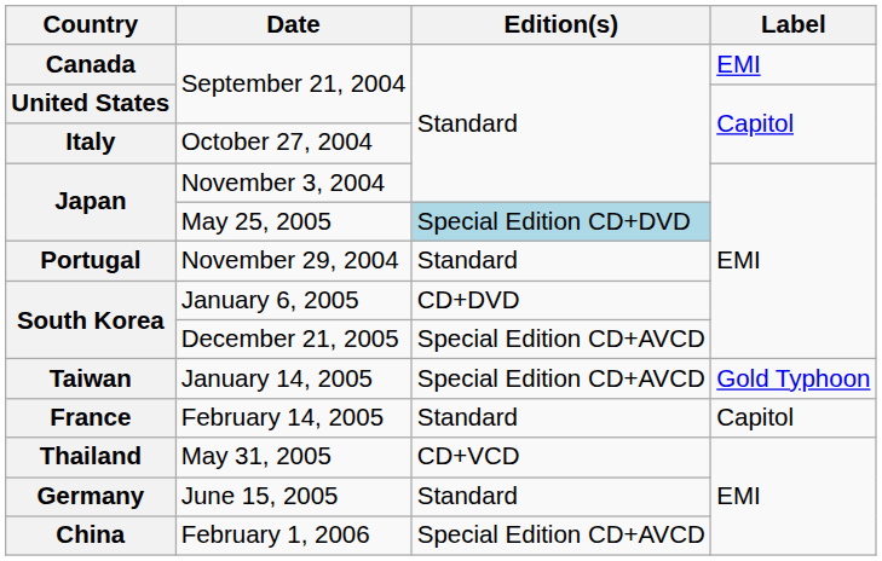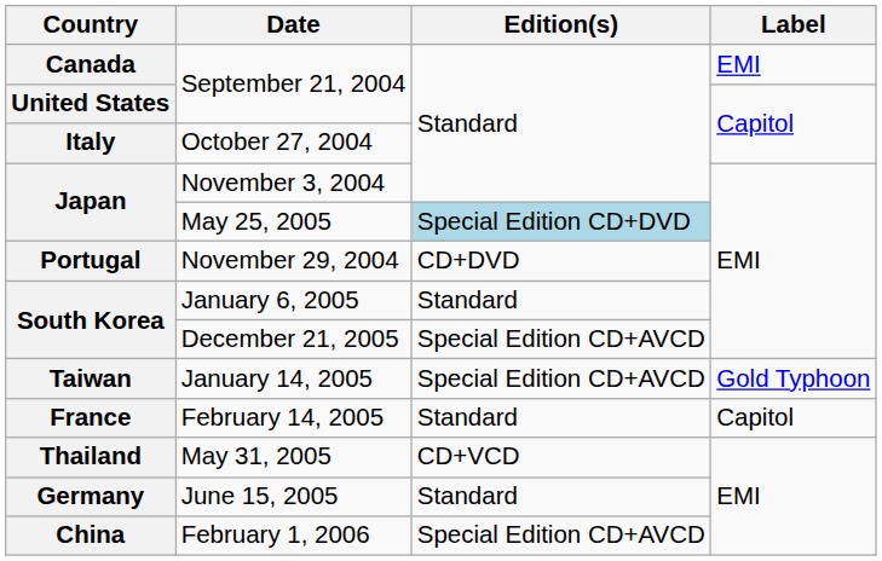November 29, 2004 | Edition(s): Standard -> CD+DVD
January 6, 2005 | Edition(s): CD+DVD -> Standard
